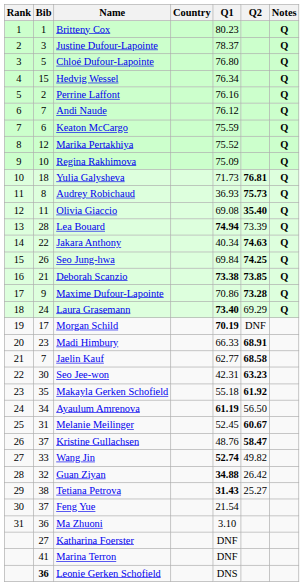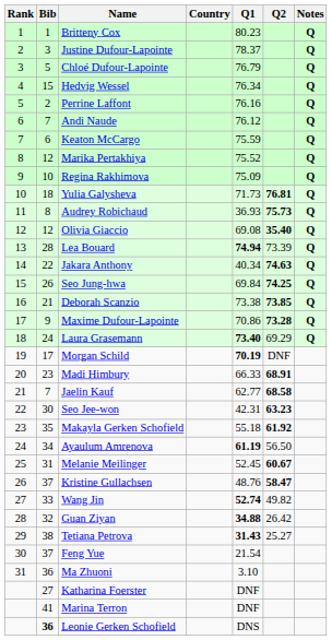Chloé Dufour-Lapointe | Q1: 76.80 -> 76.79
Olivia Giaccio | Bib: 11 -> 12
Deborah Scanzio | Q1: bold -> normal
